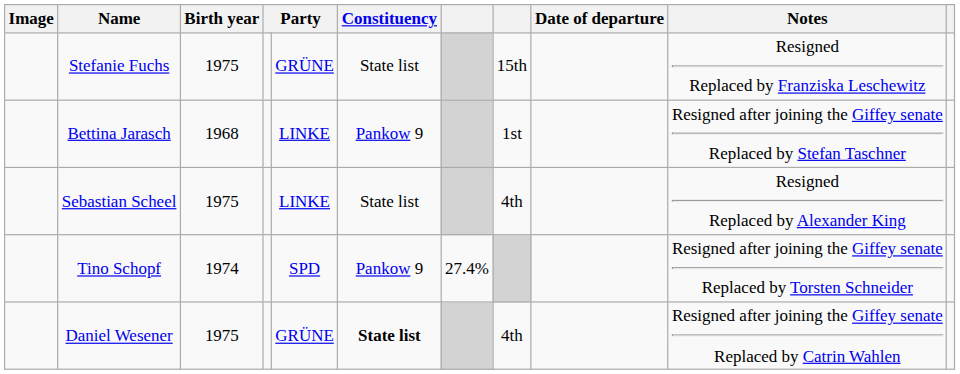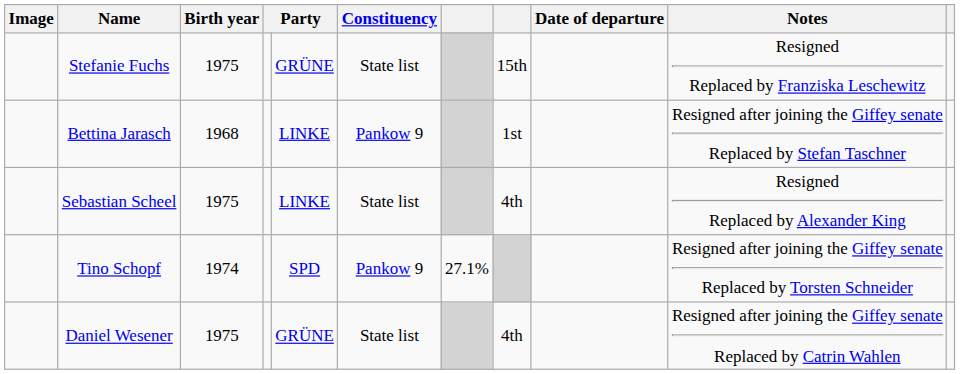Tino Schopf | column 7: 27.4% -> 27.1%
Daniel Wesener | Constituency: bold -> normal
